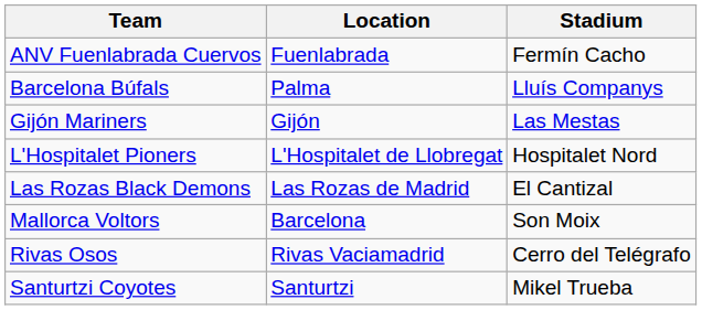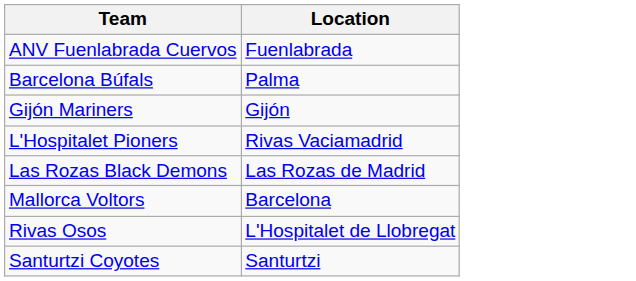- column: Stadium | Fermín Cacho | Lluís Companys | Las Mestas | Hospitalet Nord | El Cantizal | Son Moix | Cerro del Telégrafo | Mikel Trueba
L'Hospitalet Pioners | Location: L'Hospitalet de Llobregat -> Rivas Vaciamadrid
Rivas Osos | Location: Rivas Vaciamadrid -> L'Hospitalet de Llobregat
